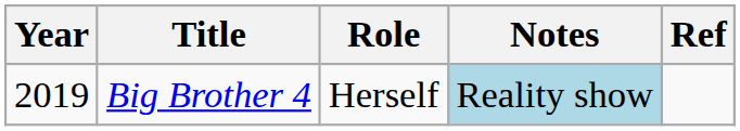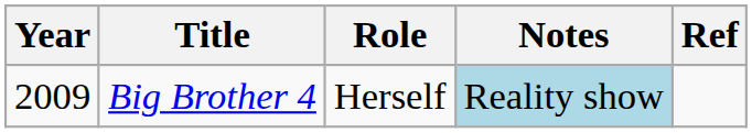Big Brother 4 | Year: 2019 -> 2009
